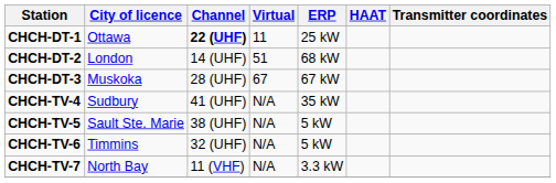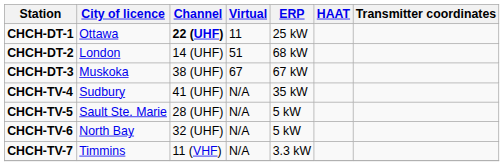CHCH-DT-3 | Channel: 28 (UHF) -> 38 (UHF)
CHCH-TV-5 | Channel: 38 (UHF) -> 28 (UHF)
CHCH-TV-6 | City of licence: Timmins -> North Bay
CHCH-TV-7 | City of licence: North Bay -> Timmins
